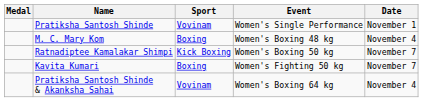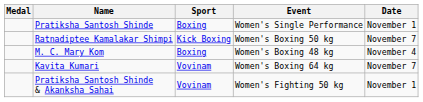Pratiksha Santosh Shinde | Sport: Vovinam -> Boxing
rows swapped: M. C. Mary Kom <-> Ratnadiptee Kamalakar Shimpi
Kavita Kumari | Sport: Boxing -> Vovinam
Kavita Kumari | Event: Women's Fighting 50 kg -> Women's Boxing 64 kg
Pratiksha Santosh Shinde & Akanksha Sahai | Event: Women's Boxing 64 kg -> Women's Fighting 50 kg
Pratiksha Santosh Shinde & Akanksha Sahai | Date: November 4 -> November 1
